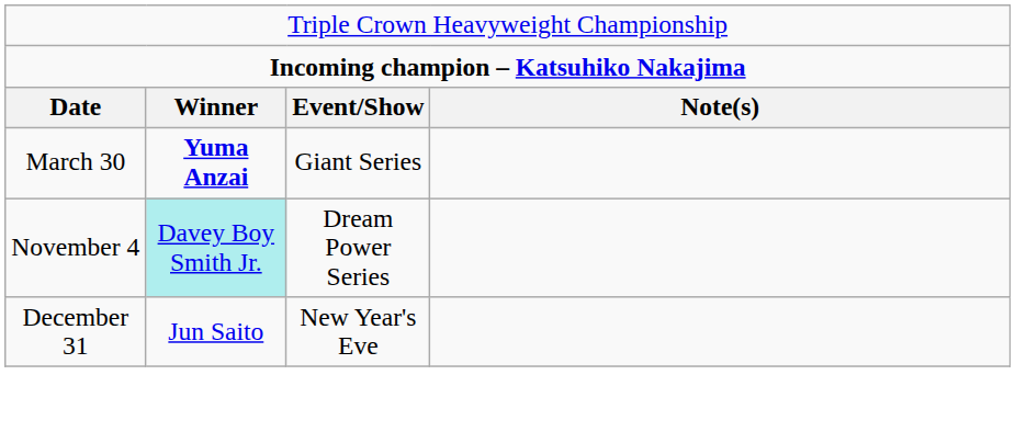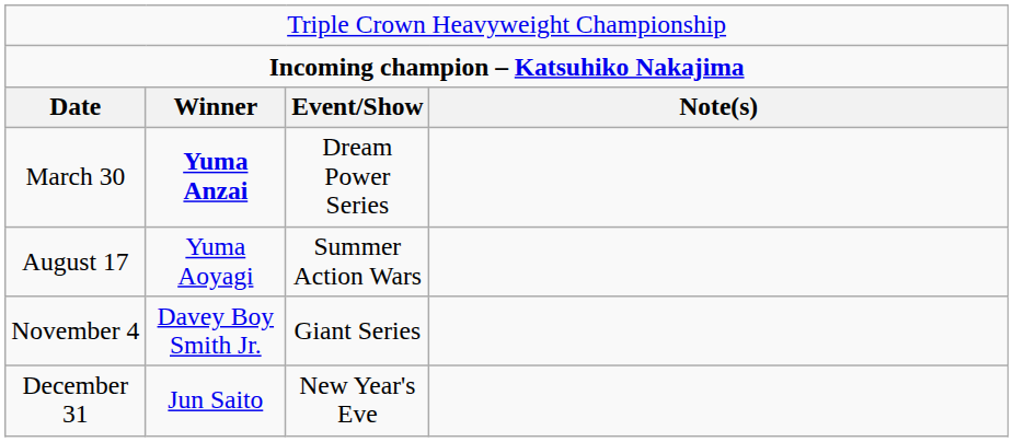March 30 | column 3: Giant Series -> Dream Power Series
+ row: August 17 | Yuma Aoyagi | Summer Action Wars
November 4 | column 2: paleturquoise background -> no background
November 4 | column 3: Dream Power Series -> Giant Series
